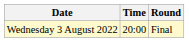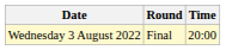columns swapped: Time <-> Round
